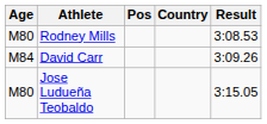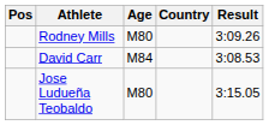columns swapped: Pos <-> Age
Rodney Mills | Result: 3:08.53 -> 3:09.26
David Carr | Result: 3:09.26 -> 3:08.53
